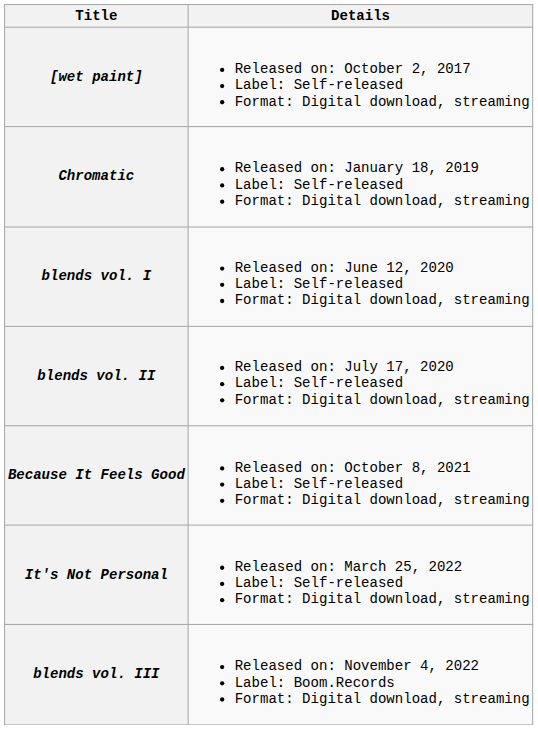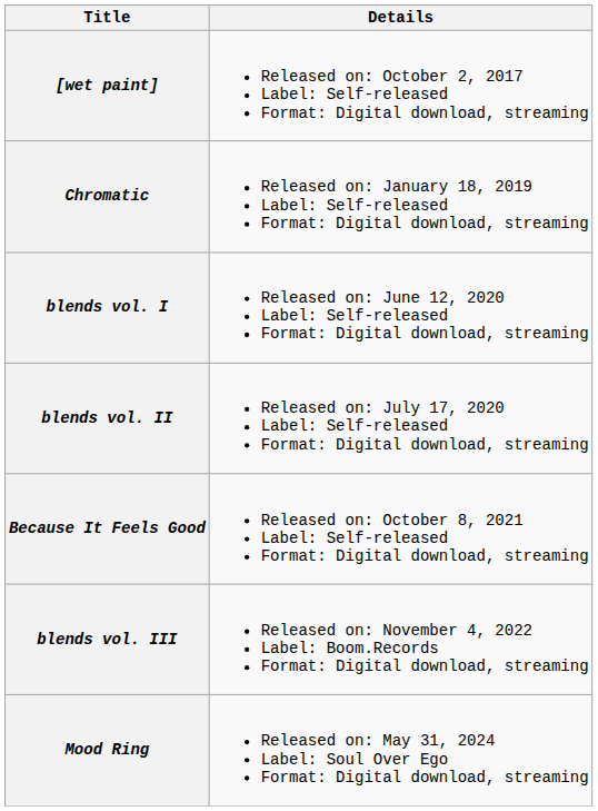- row: It's Not Personal | Released on: March 25, 2022 Label: Self-released Format: Digital download, streaming
+ row: Mood Ring | Released on: May 31, 2024 Label: Soul Over Ego Format: Digital download, streaming
